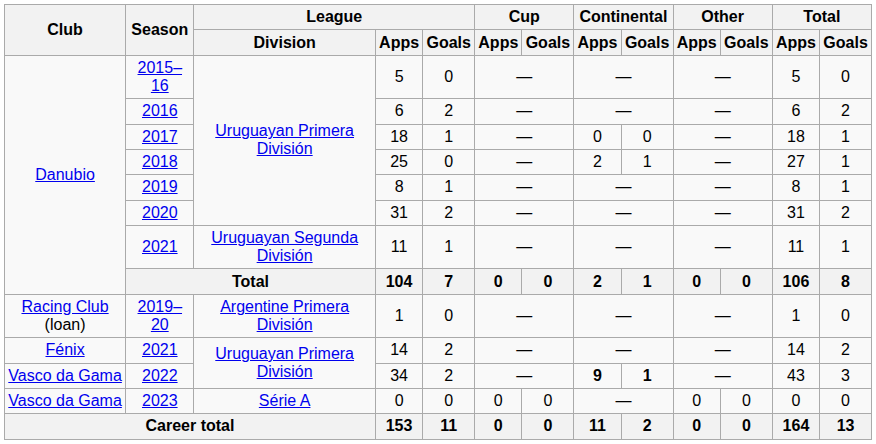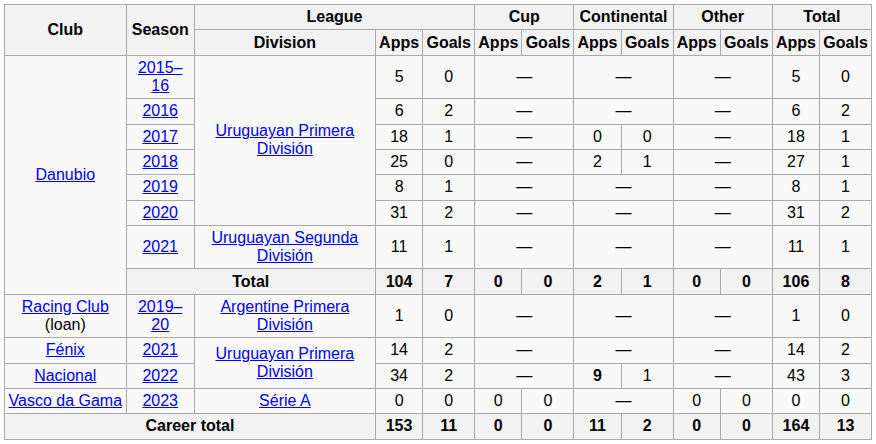34 | Club: Vasco da Gama -> Nacional
34 | Continental / Goals: bold -> normal
